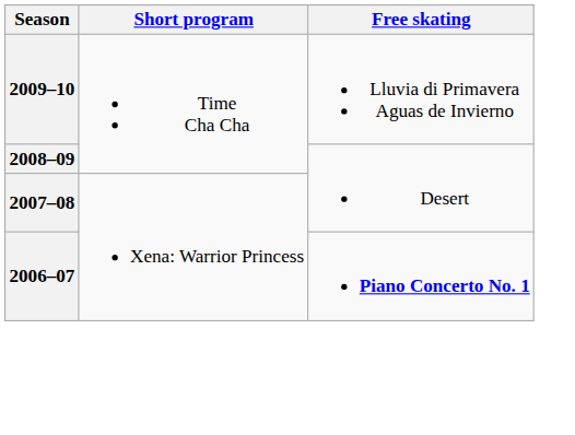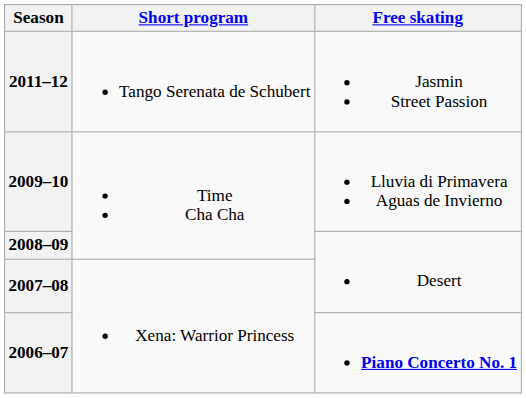+ row: 2011–12 | Tango Serenata de Schubert | Jasmin Street Passion
